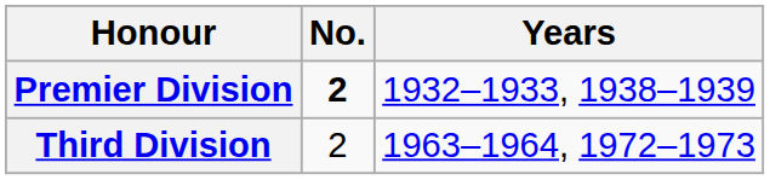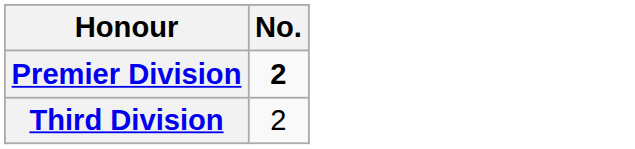- column: Years | 1932–1933, 1938–1939 | 1963–1964, 1972–1973
